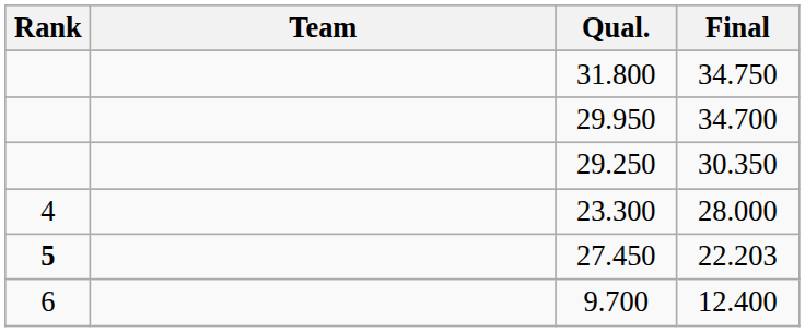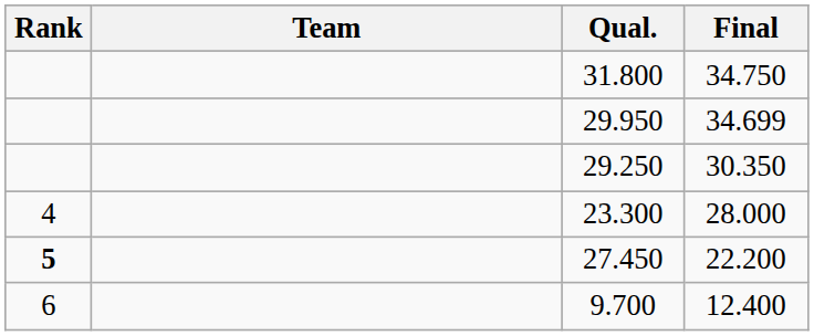29.950 | Final: 34.700 -> 34.699
27.450 | Final: 22.203 -> 22.200
